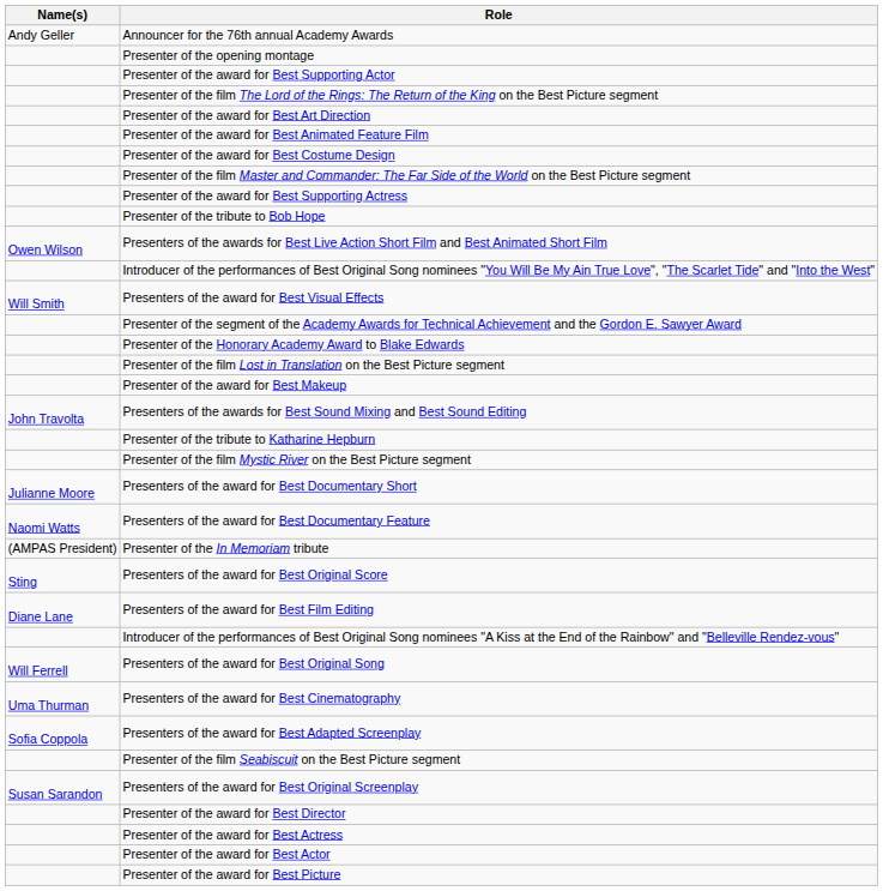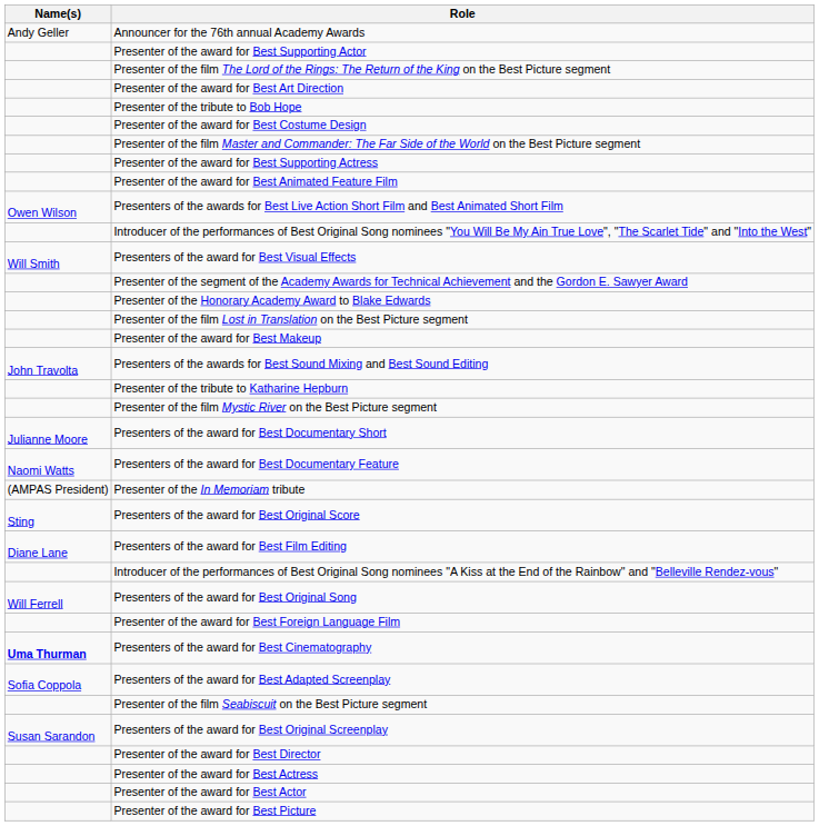- row: Presenter of the opening montage
rows swapped: Presenter of the award for Best Animated Feature Film <-> Presenter of the tribute to Bob Hope
+ row: Presenter of the award for Best Foreign Language Film
Presenters of the award for Best Cinematography | Name(s): normal -> bold
